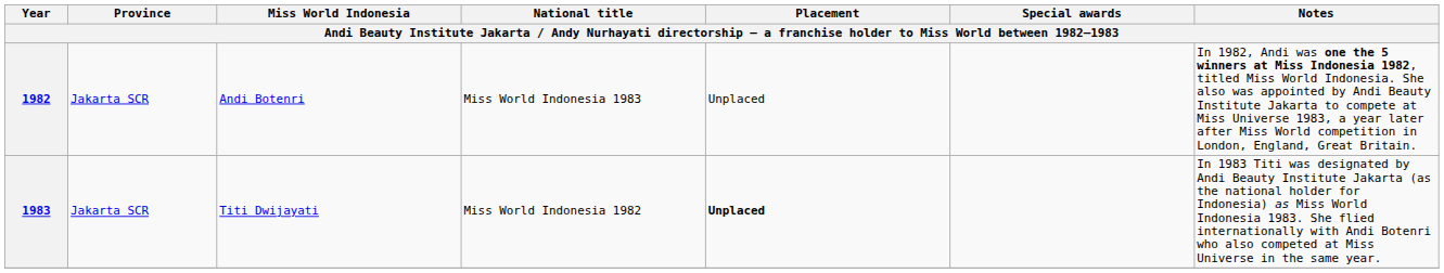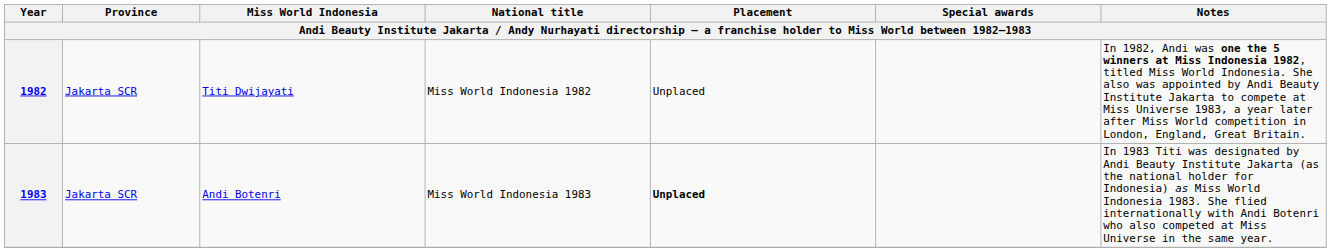1982 | Miss World Indonesia: Andi Botenri -> Titi Dwijayati
1982 | National title: Miss World Indonesia 1983 -> Miss World Indonesia 1982
1983 | Miss World Indonesia: Titi Dwijayati -> Andi Botenri
1983 | National title: Miss World Indonesia 1982 -> Miss World Indonesia 1983
